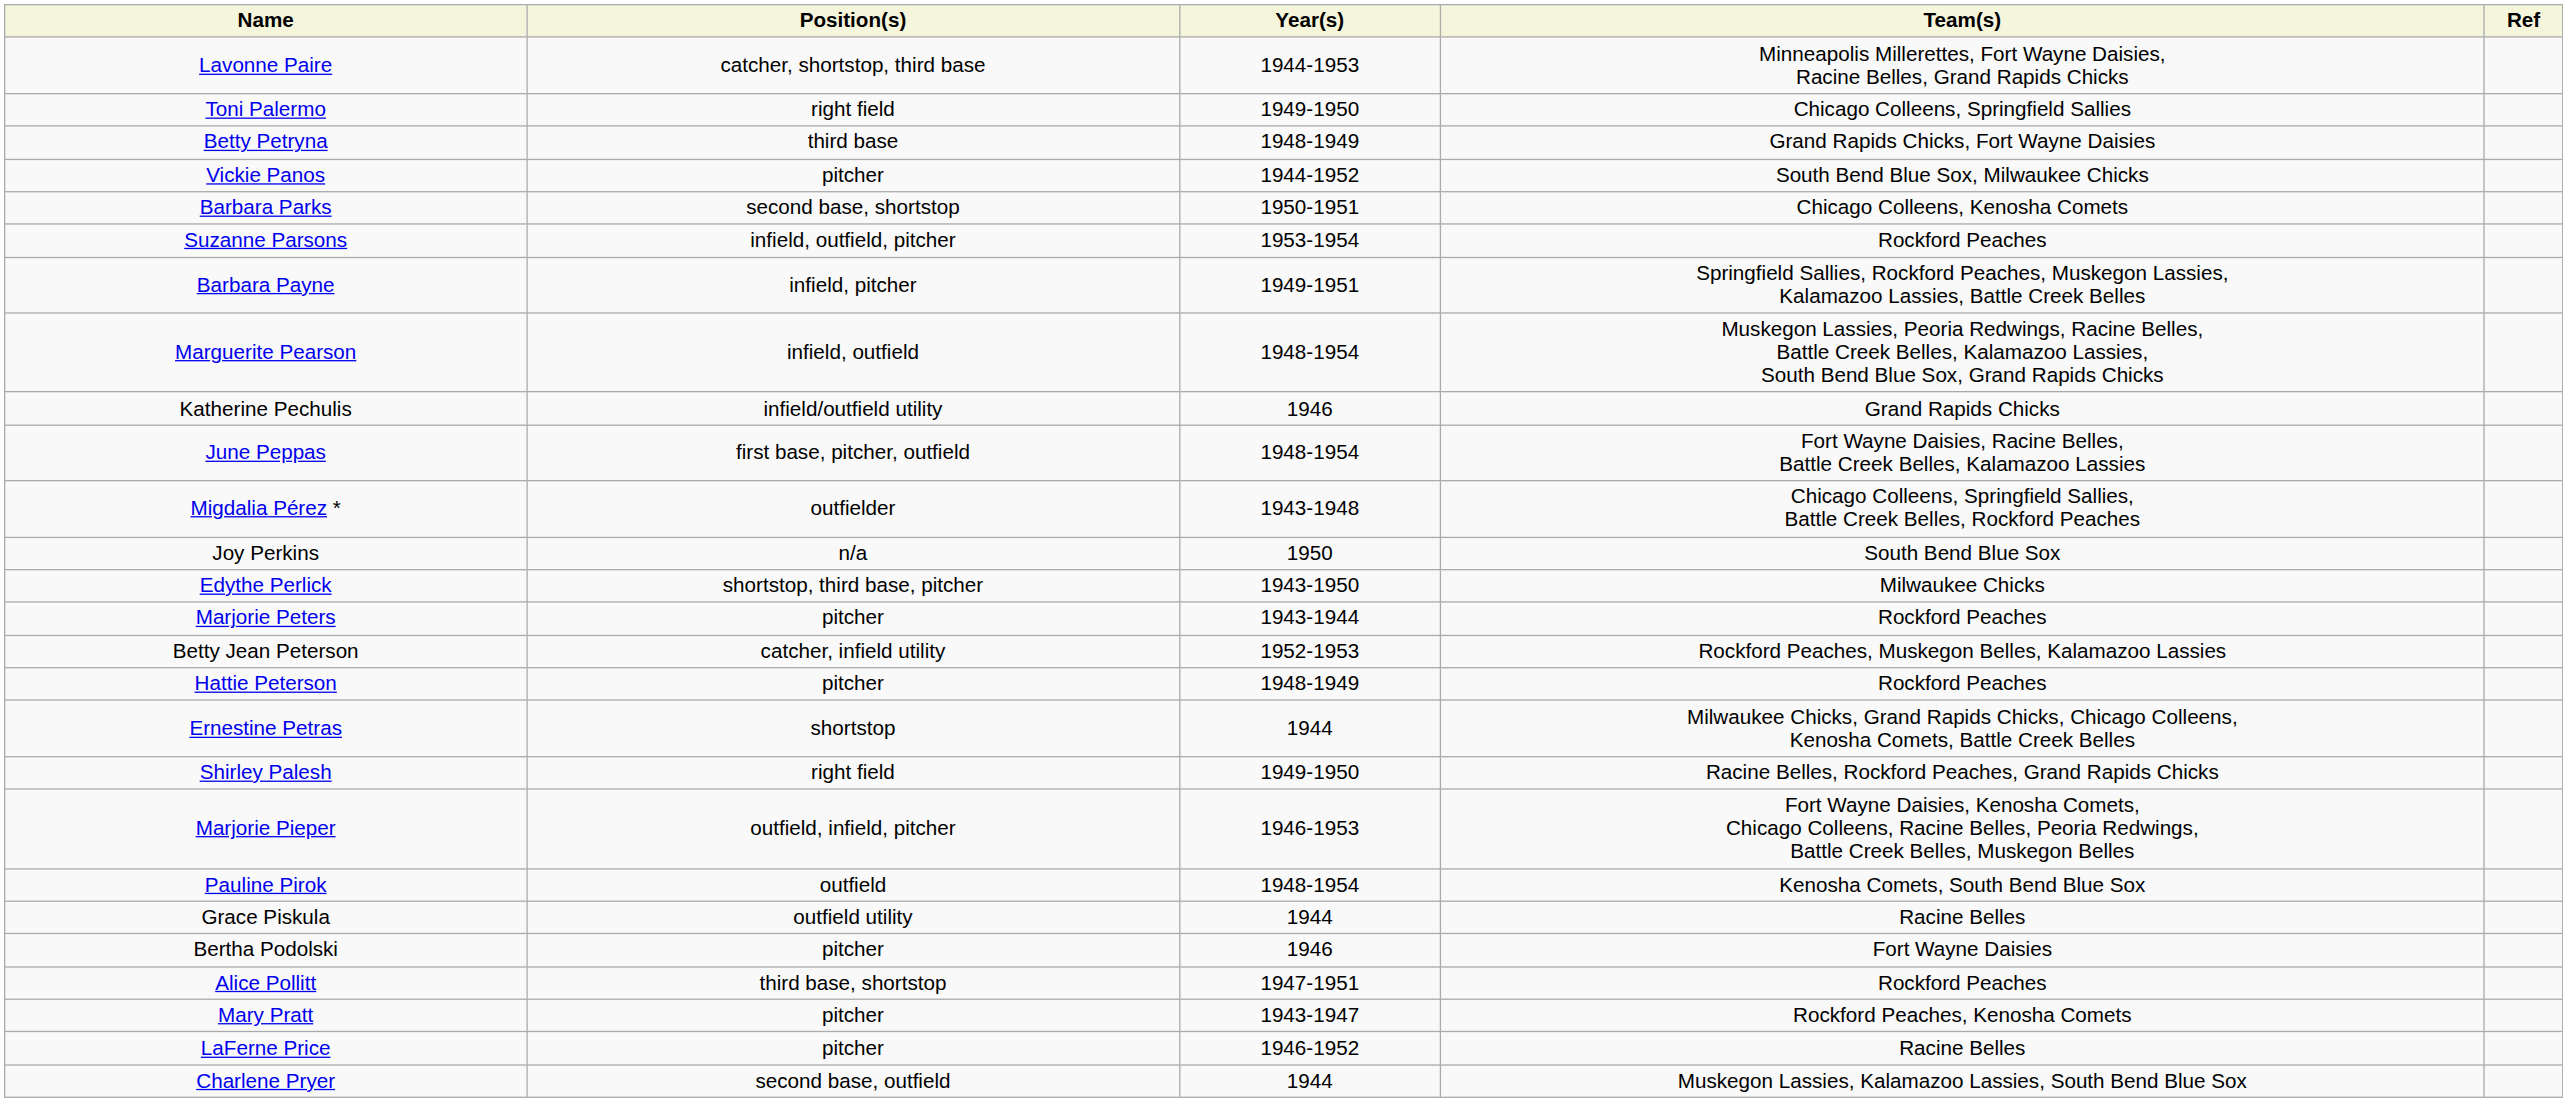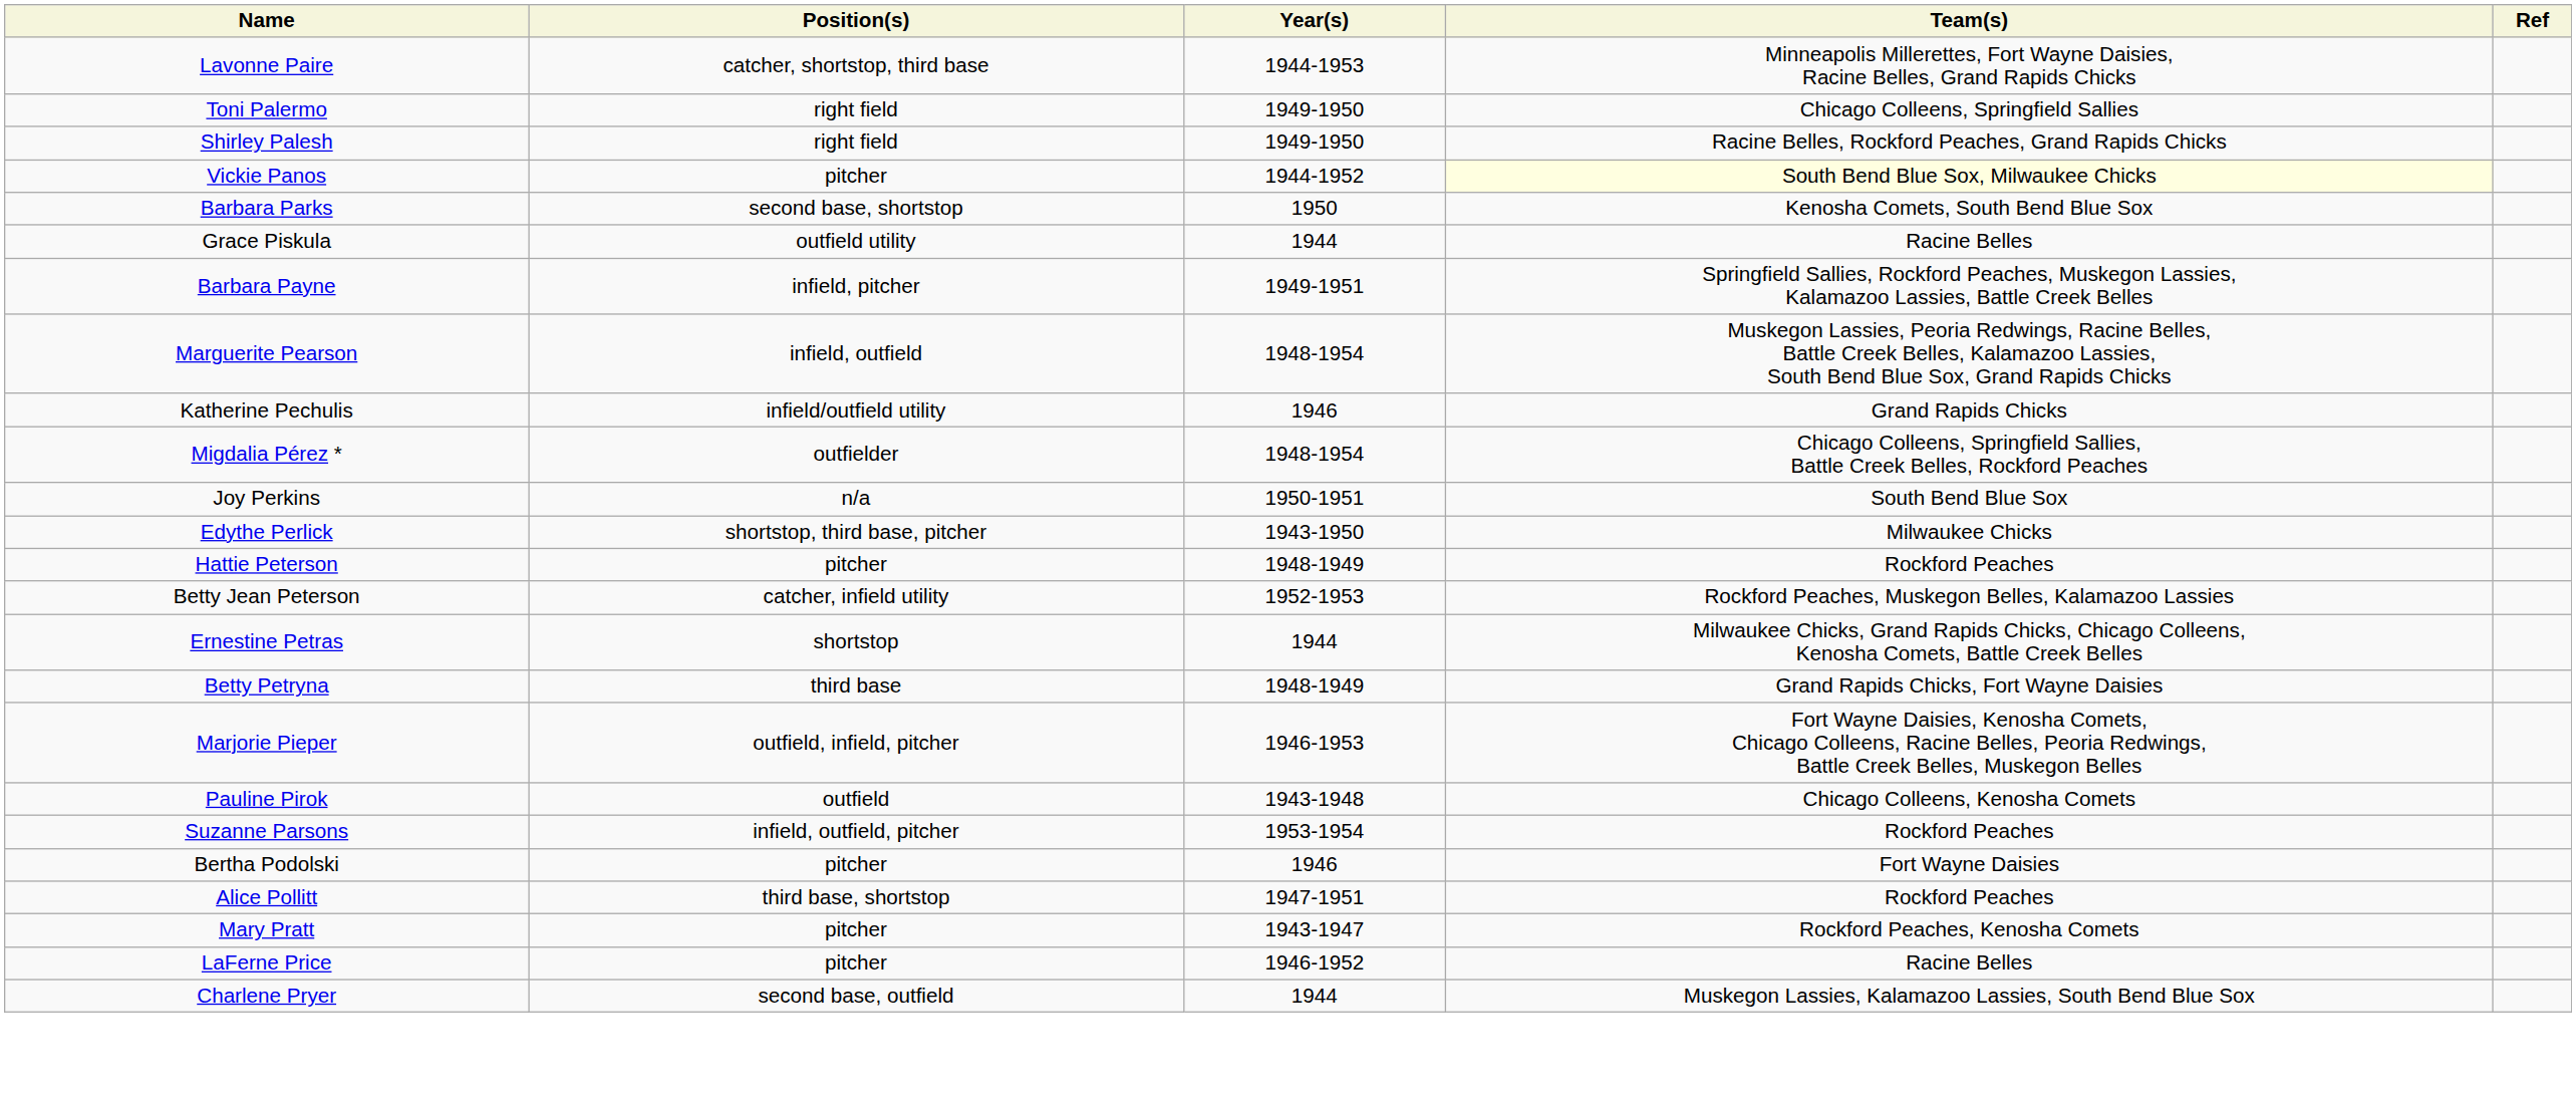rows swapped: Shirley Palesh <-> Betty Petryna
Vickie Panos | Team(s): no background -> lightyellow background
Barbara Parks | Year(s): 1950-1951 -> 1950
Barbara Parks | Team(s): Chicago Colleens, Kenosha Comets -> Kenosha Comets, South Bend Blue Sox
rows swapped: Suzanne Parsons <-> Grace Piskula
- row: June Peppas | first base, pitcher, outfield | 1948-1954 | Fort Wayne Daisies, Racine Belles, Battle Creek Belles, Kalamazoo Lassies
Migdalia Pérez * | Year(s): 1943-1948 -> 1948-1954
Joy Perkins | Year(s): 1950 -> 1950-1951
- row: Marjorie Peters | pitcher | 1943-1944 | Rockford Peaches
rows swapped: Betty Jean Peterson <-> Hattie Peterson
Pauline Pirok | Year(s): 1948-1954 -> 1943-1948
Pauline Pirok | Team(s): Kenosha Comets, South Bend Blue Sox -> Chicago Colleens, Kenosha Comets
